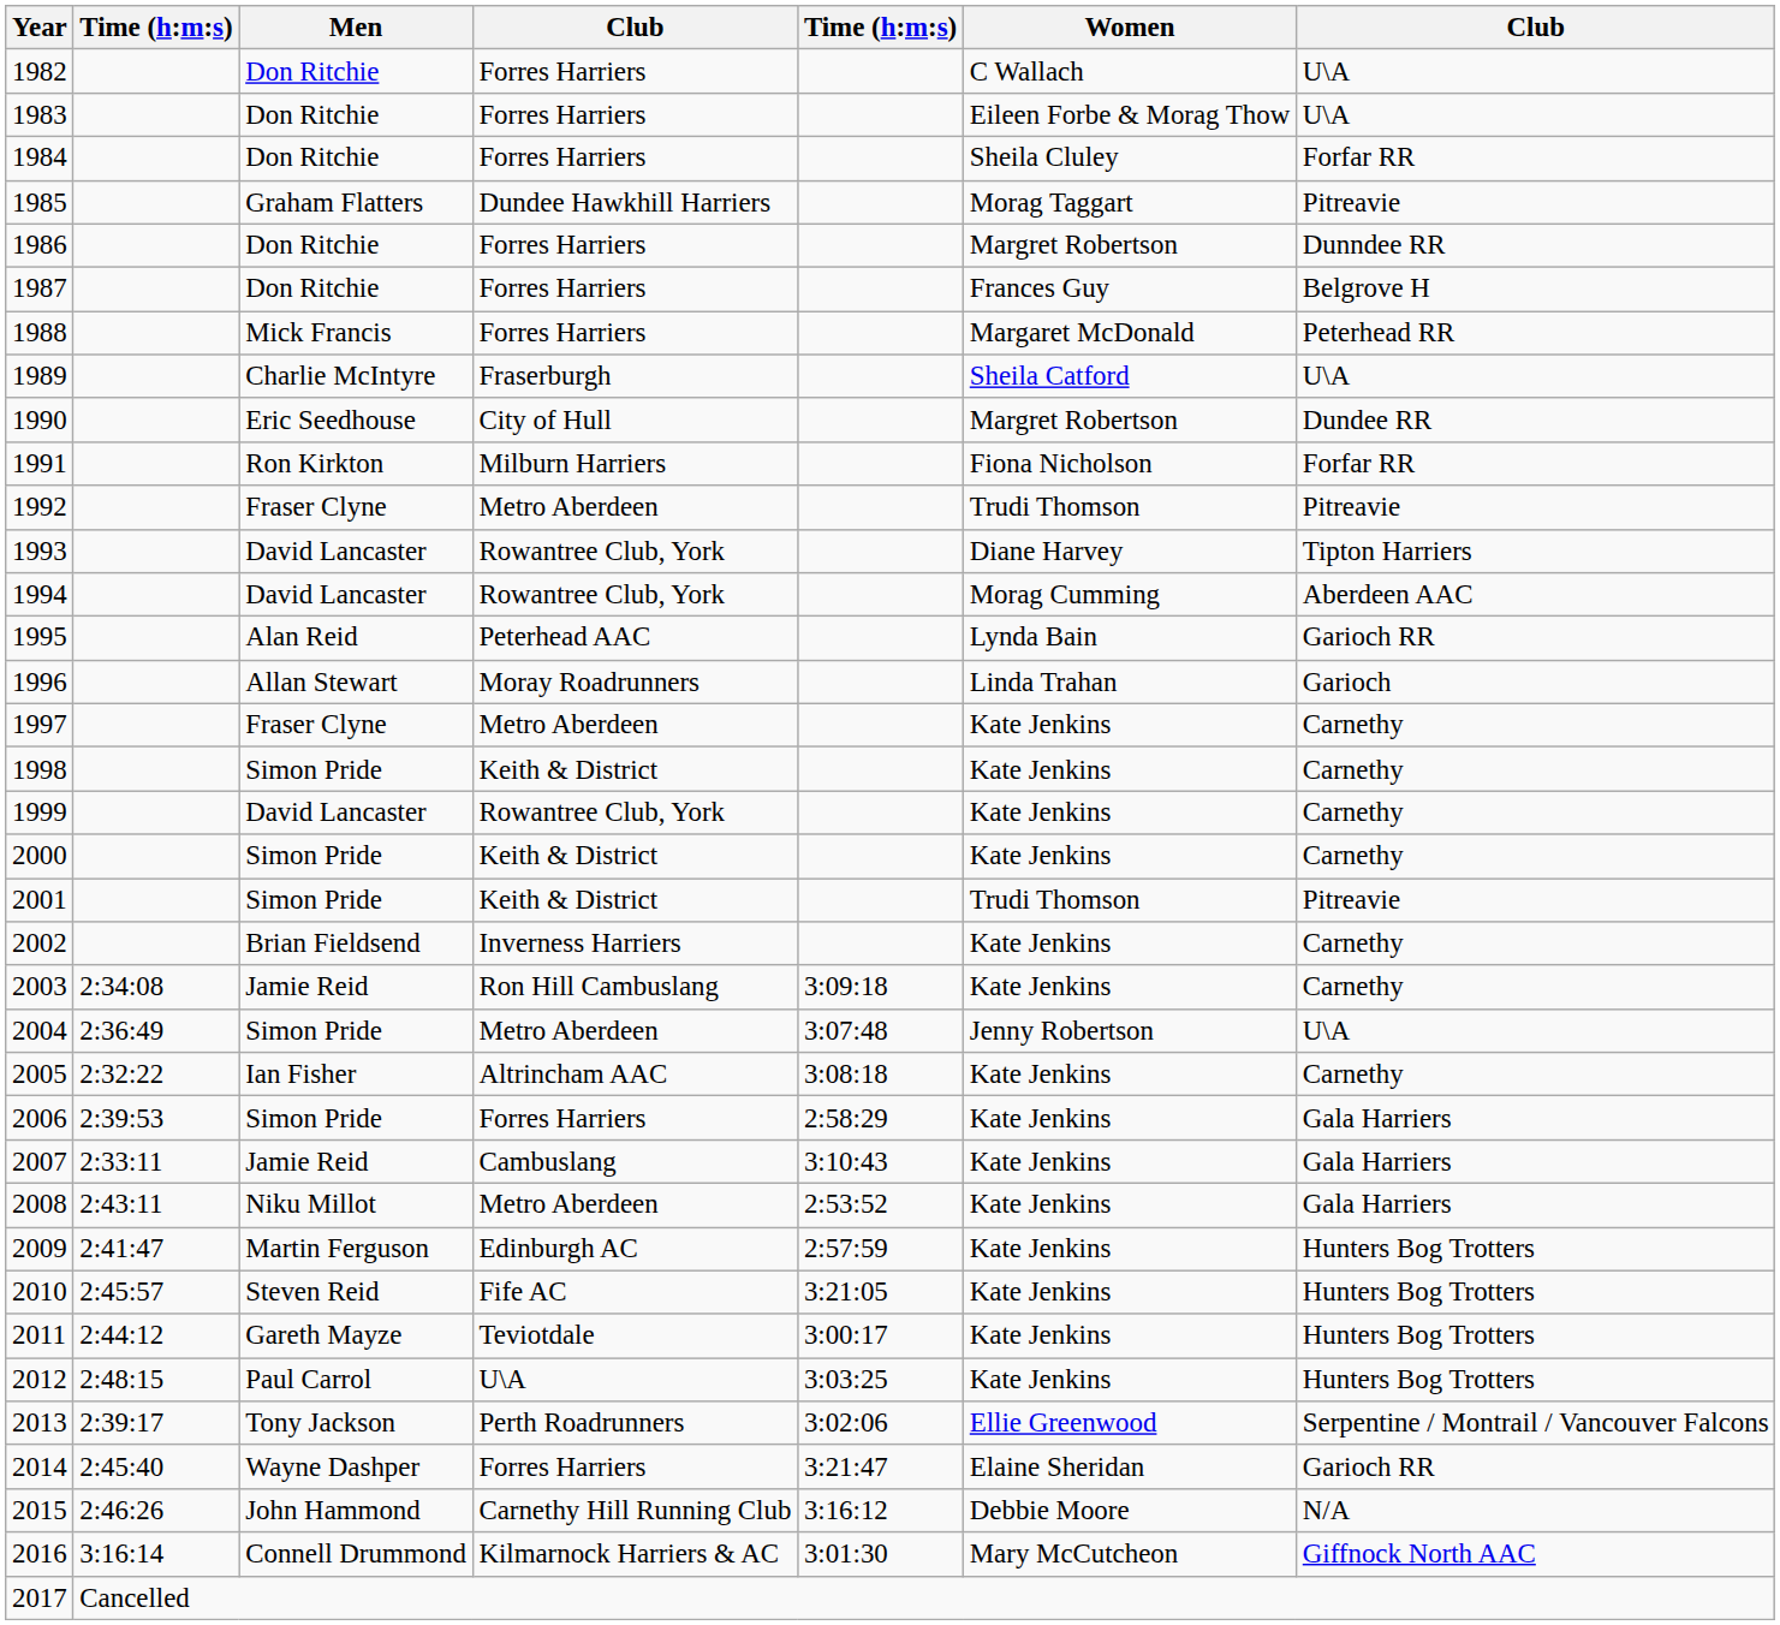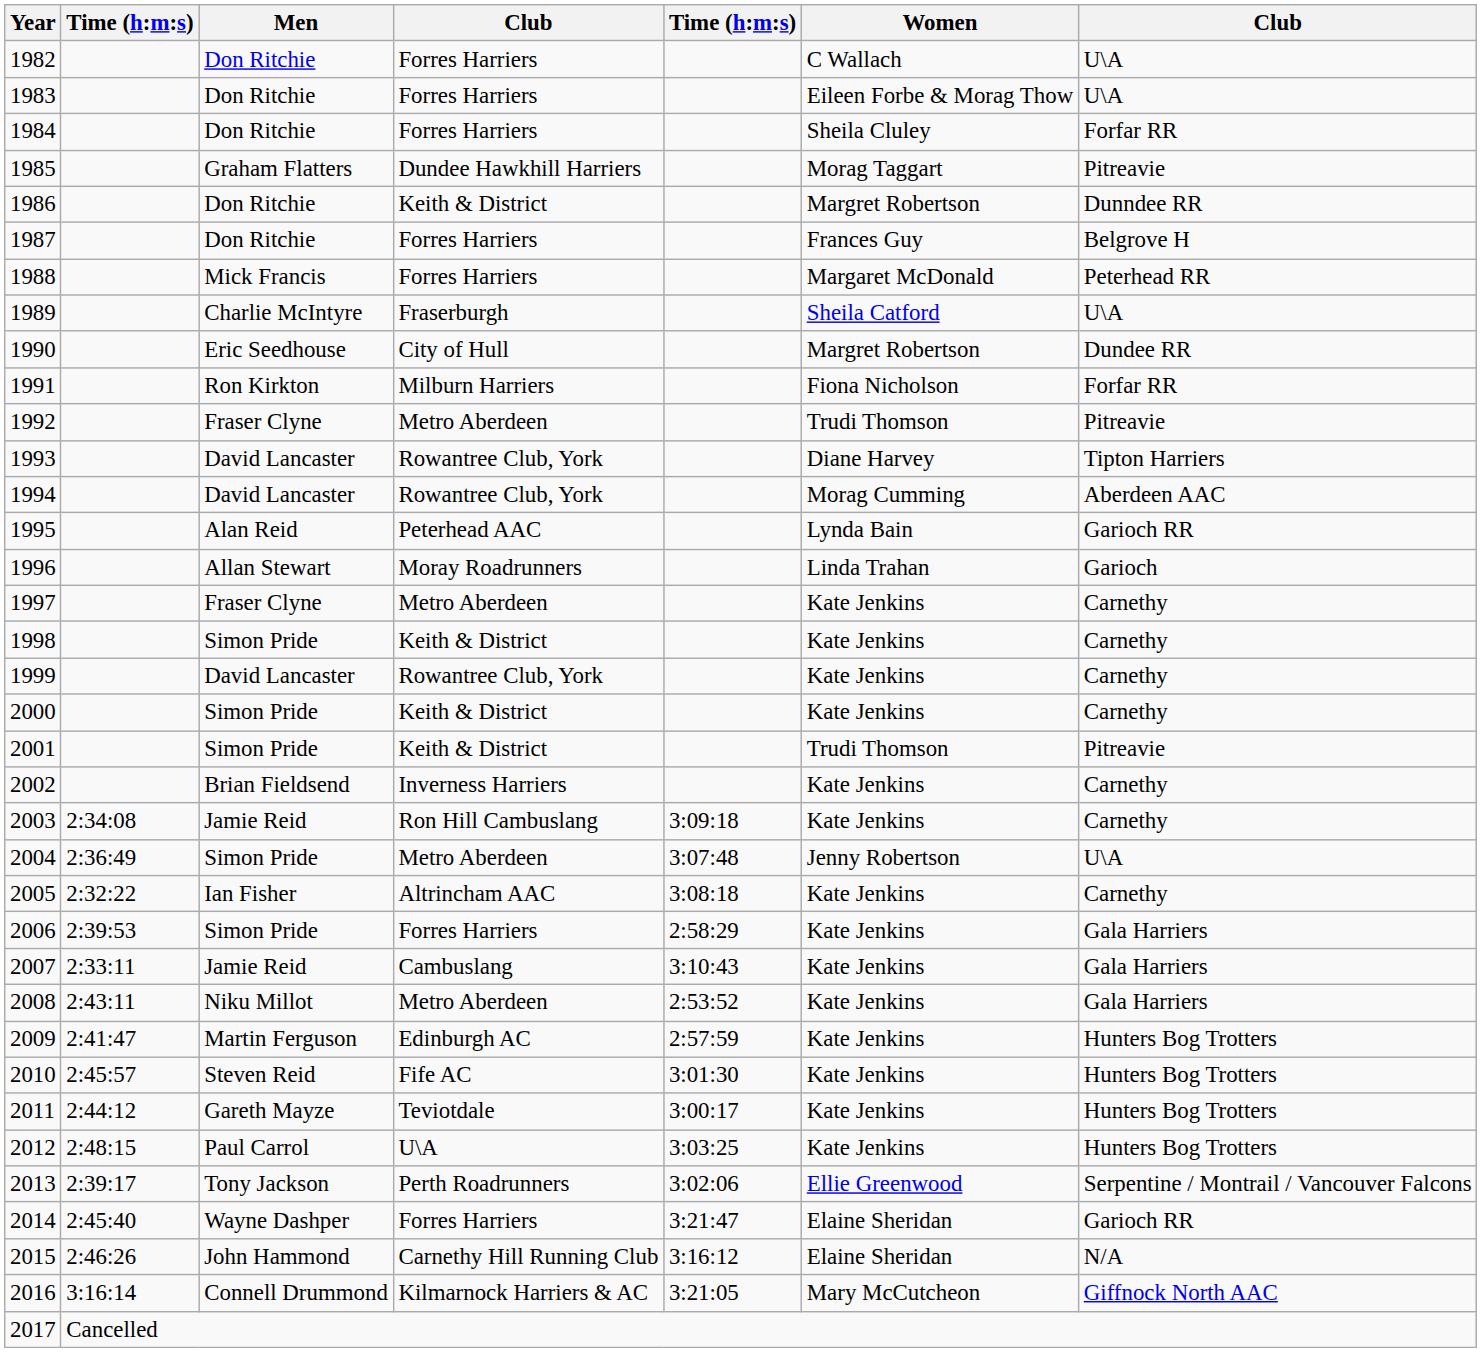1986 | column 4: Forres Harriers -> Keith & District
2010 | column 5: 3:21:05 -> 3:01:30
2015 | Women: Debbie Moore -> Elaine Sheridan
2016 | column 5: 3:01:30 -> 3:21:05
